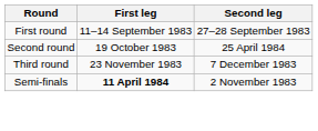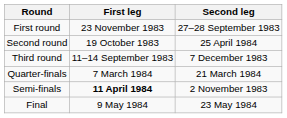First round | First leg: 11–14 September 1983 -> 23 November 1983
Third round | First leg: 23 November 1983 -> 11–14 September 1983
+ row: Quarter-finals | 7 March 1984 | 21 March 1984
+ row: Final | 9 May 1984 | 23 May 1984
